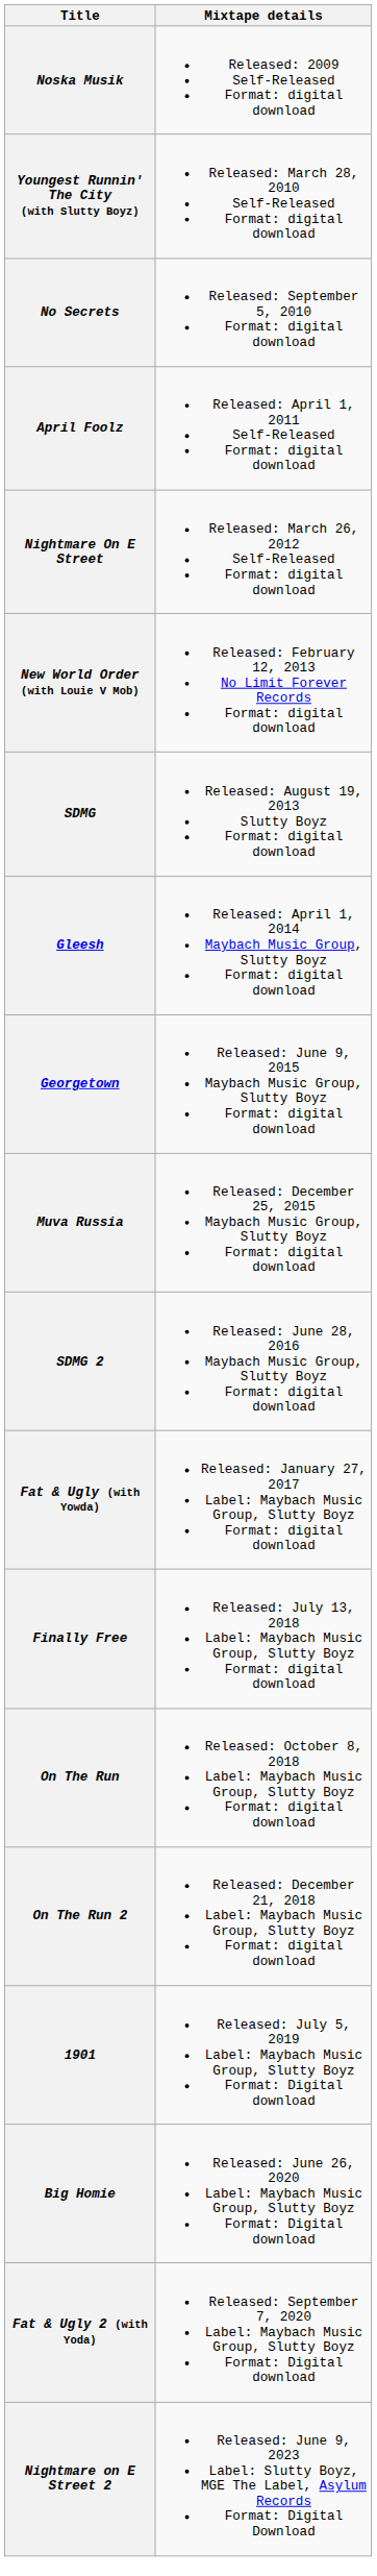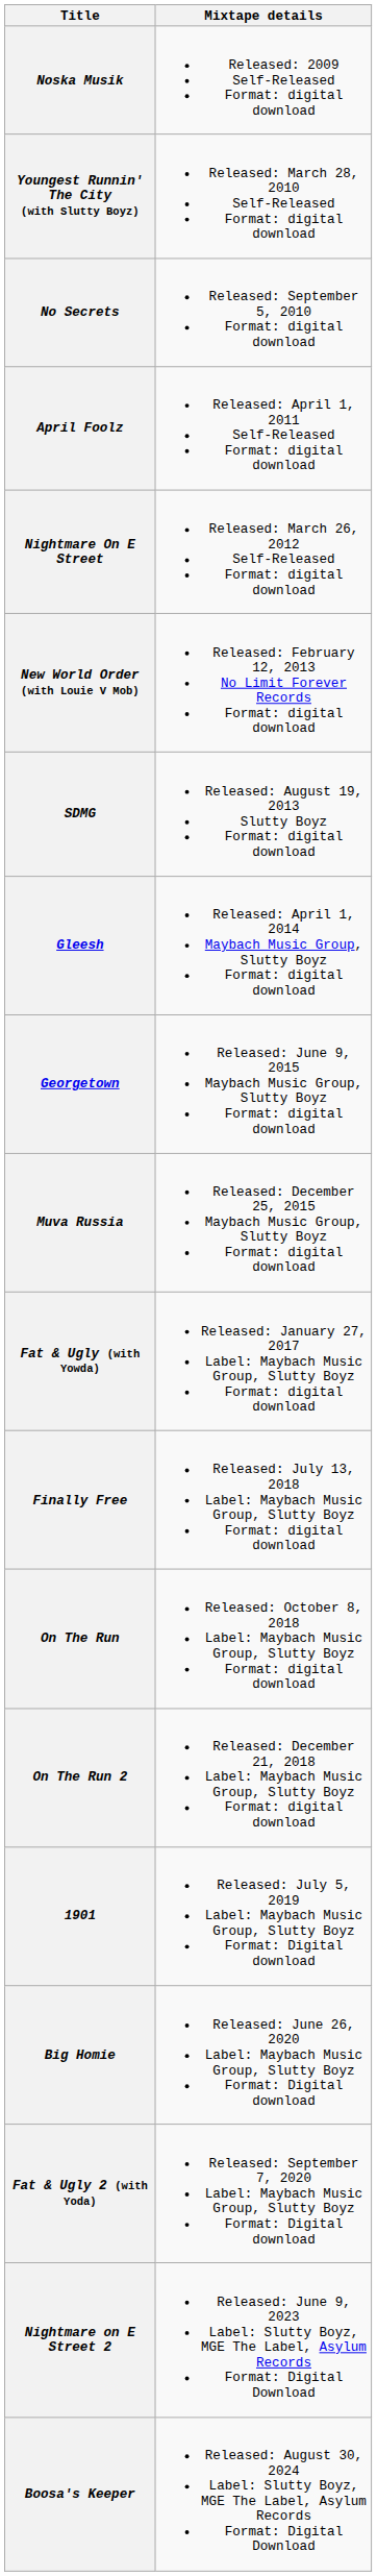- row: SDMG 2 | Released: June 28, 2016 Maybach Music Group, Slutty Boyz Format: digital download
+ row: Boosa's Keeper | Released: August 30, 2024 Label: Slutty Boyz, MGE The Label, Asylum Records Format: Digital Download
